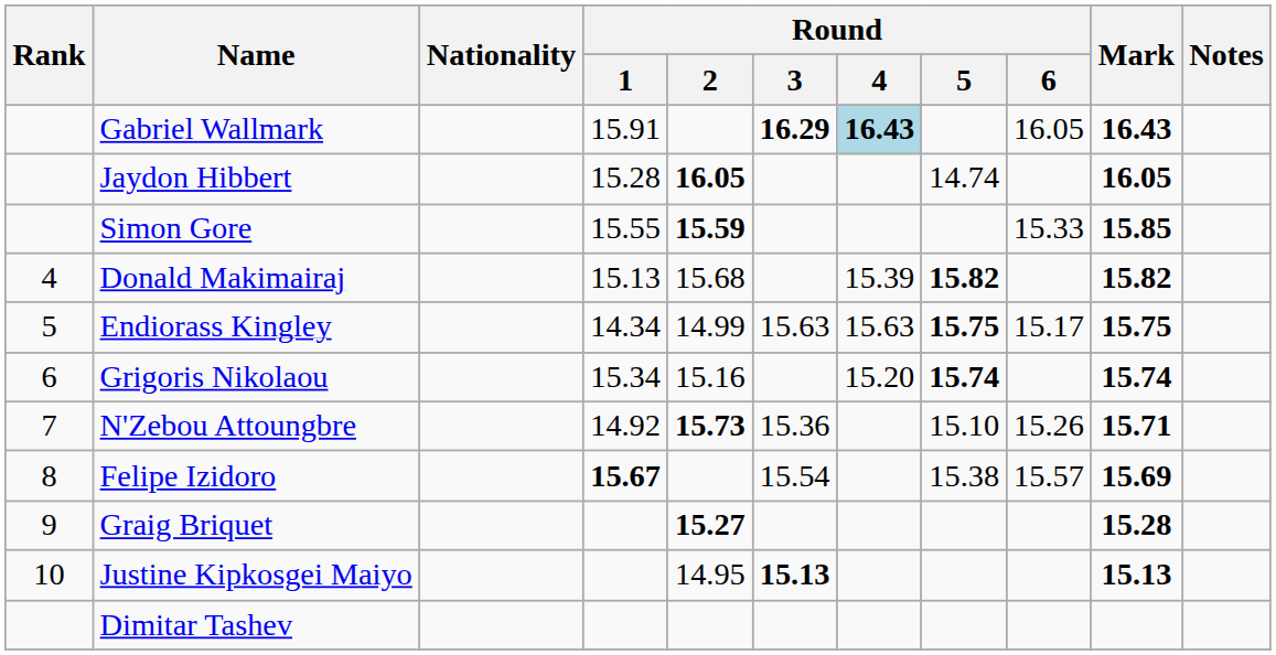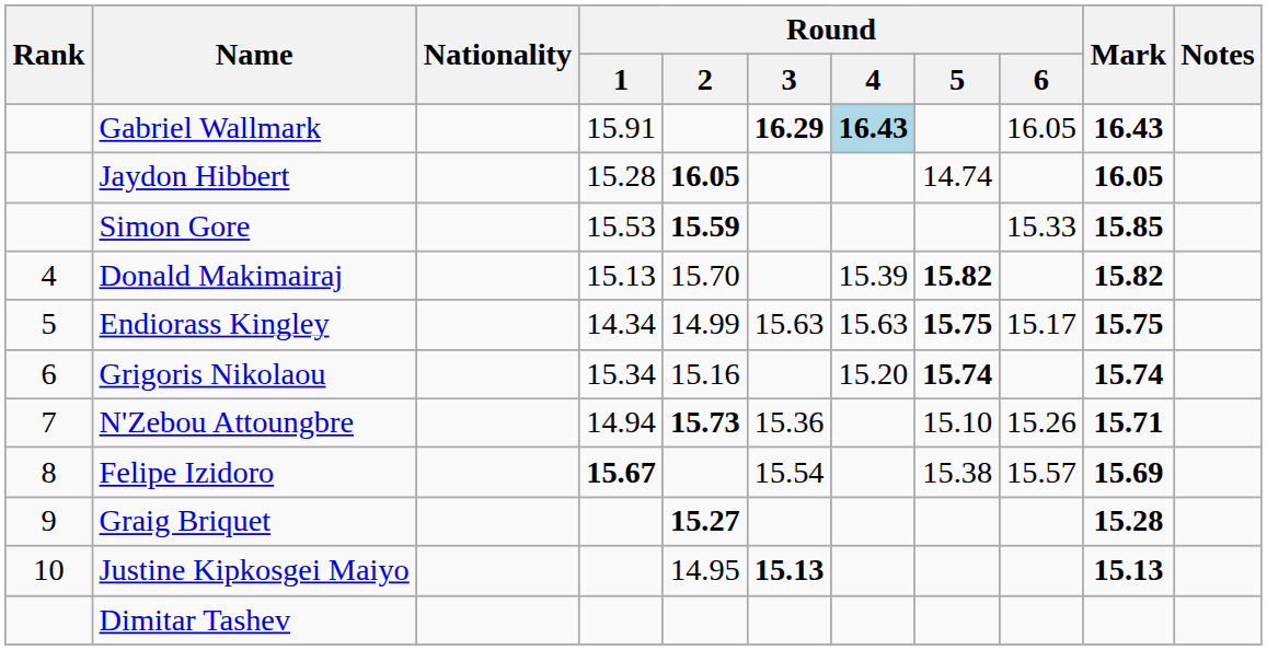Simon Gore | Round / 1: 15.55 -> 15.53
Donald Makimairaj | Round / 2: 15.68 -> 15.70
N'Zebou Attoungbre | Round / 1: 14.92 -> 14.94
